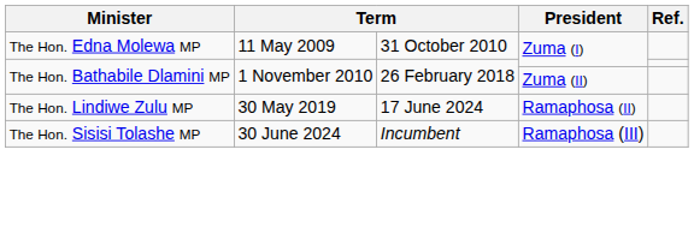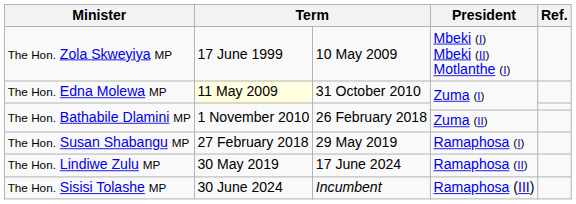+ row: The Hon. Zola Skweyiya MP | 17 June 1999 | 10 May 2009 | Mbeki (I) Mbeki (II) Motlanthe (I)
The Hon. Edna Molewa MP | column 2: no background -> lightyellow background
+ row: The Hon. Susan Shabangu MP | 27 February 2018 | 29 May 2019 | Ramaphosa (I)
